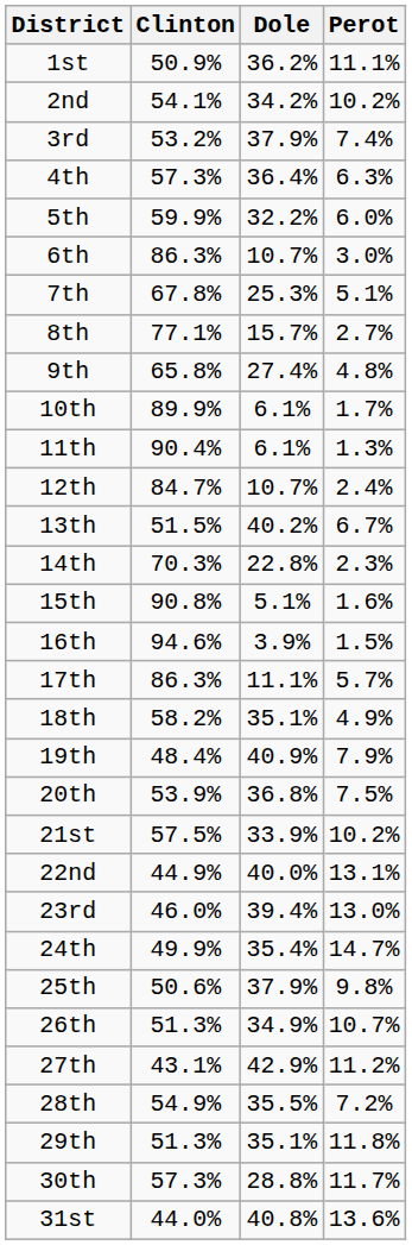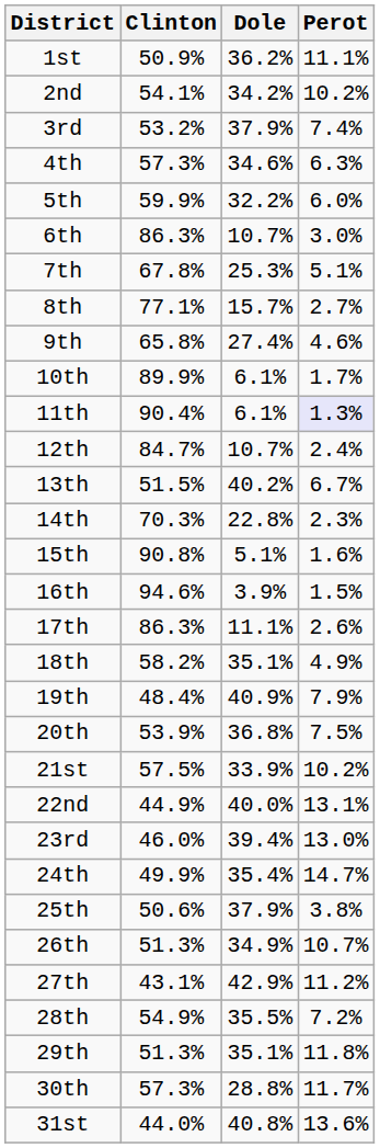4th | Dole: 36.4% -> 34.6%
9th | Perot: 4.8% -> 4.6%
11th | Perot: no background -> lavender background
17th | Perot: 5.7% -> 2.6%
25th | Perot: 9.8% -> 3.8%
